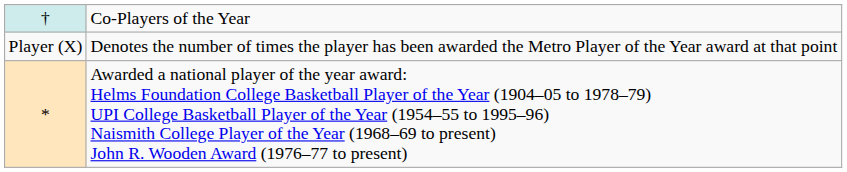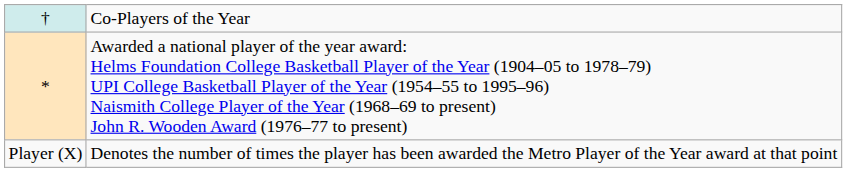rows swapped: * <-> Player (X)
